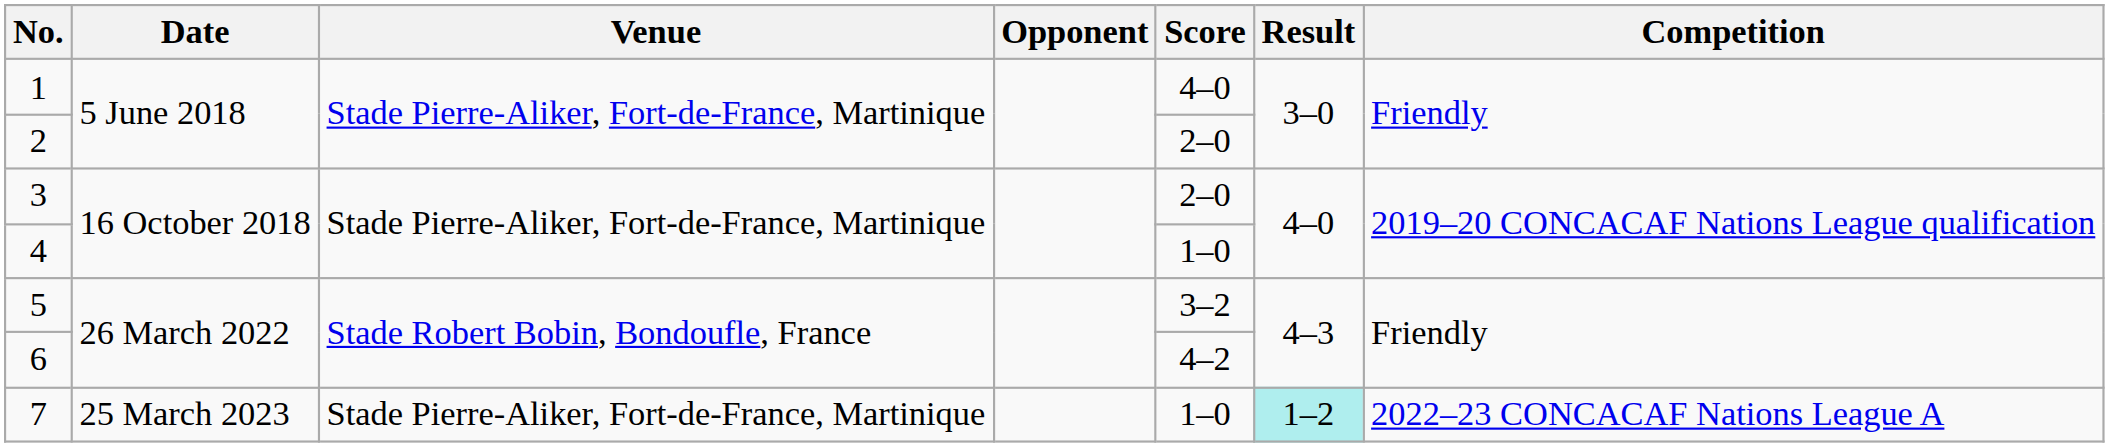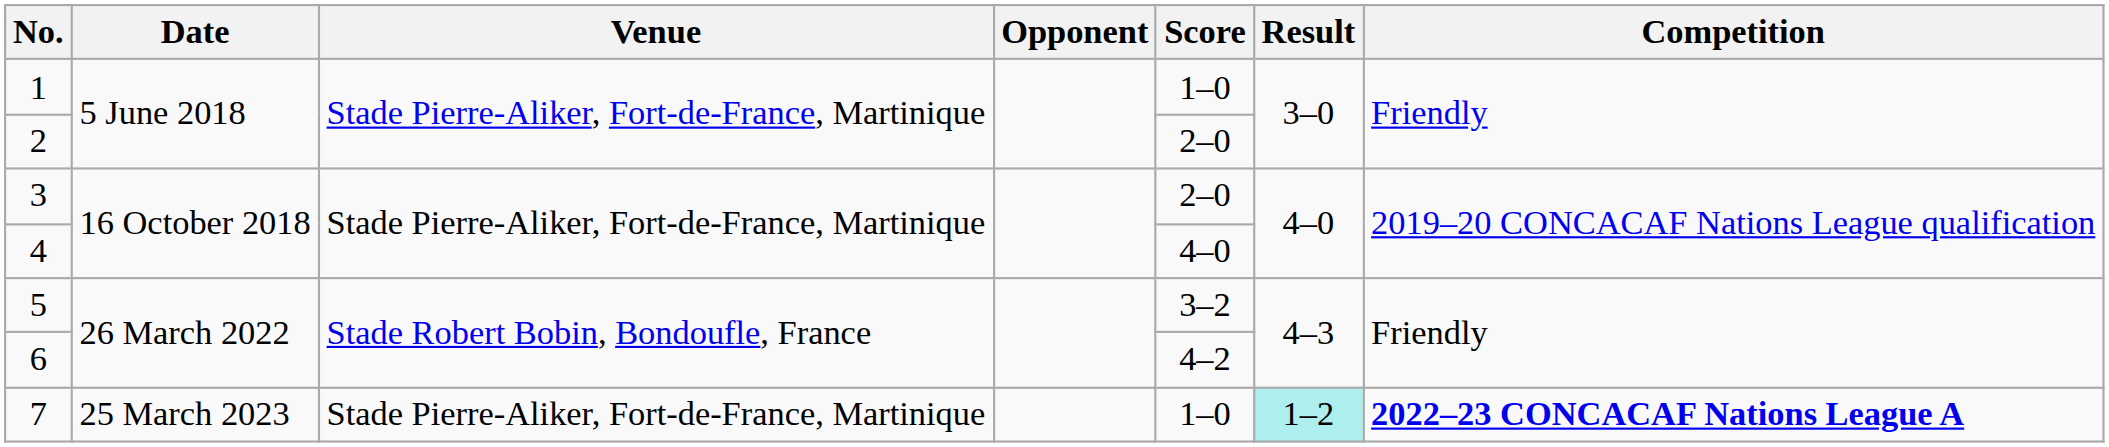1 | Score: 4–0 -> 1–0
4 | Score: 1–0 -> 4–0
7 | Competition: normal -> bold
